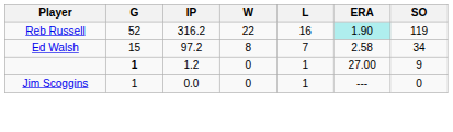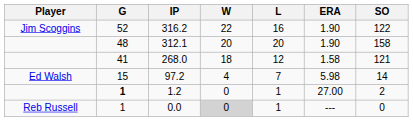316.2 | Player: Reb Russell -> Jim Scoggins
316.2 | ERA: paleturquoise background -> no background
316.2 | SO: 119 -> 122
+ row: 48 | 312.1 | 20 | 20 | 1.90 | 158
+ row: 41 | 268.0 | 18 | 12 | 1.58 | 121
97.2 | W: 8 -> 4
97.2 | ERA: 2.58 -> 5.98
97.2 | SO: 34 -> 14
1.2 | SO: 9 -> 2
0.0 | Player: Jim Scoggins -> Reb Russell
0.0 | W: no background -> lightgrey background
